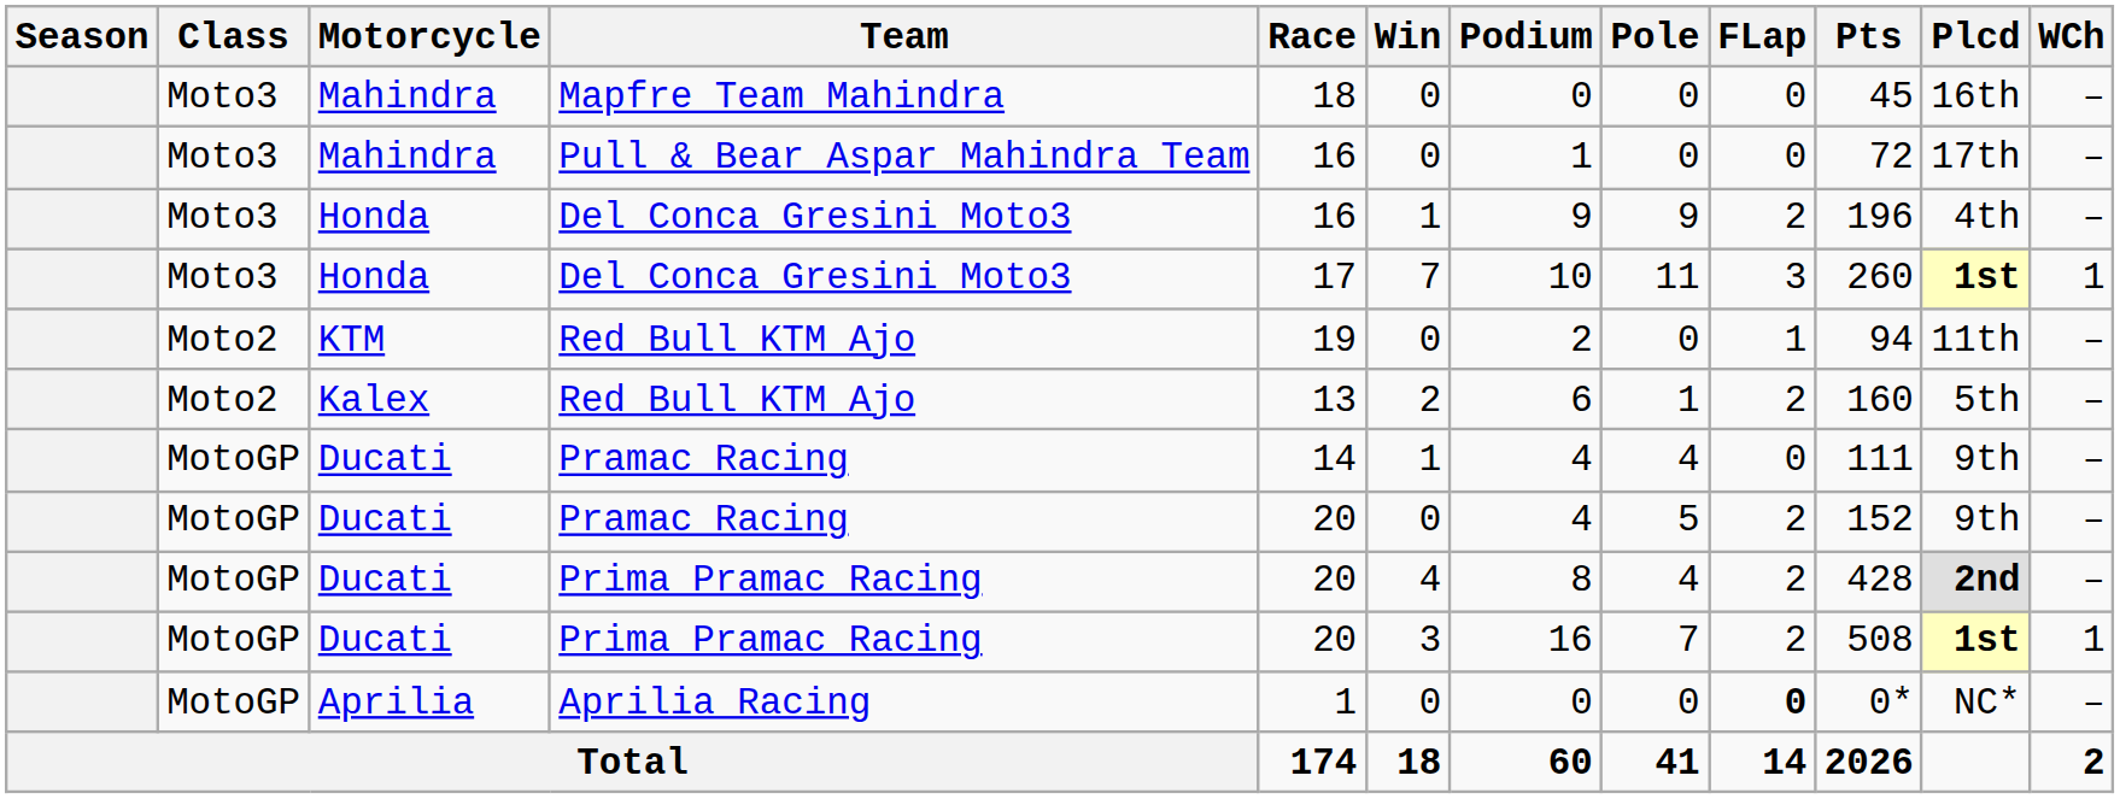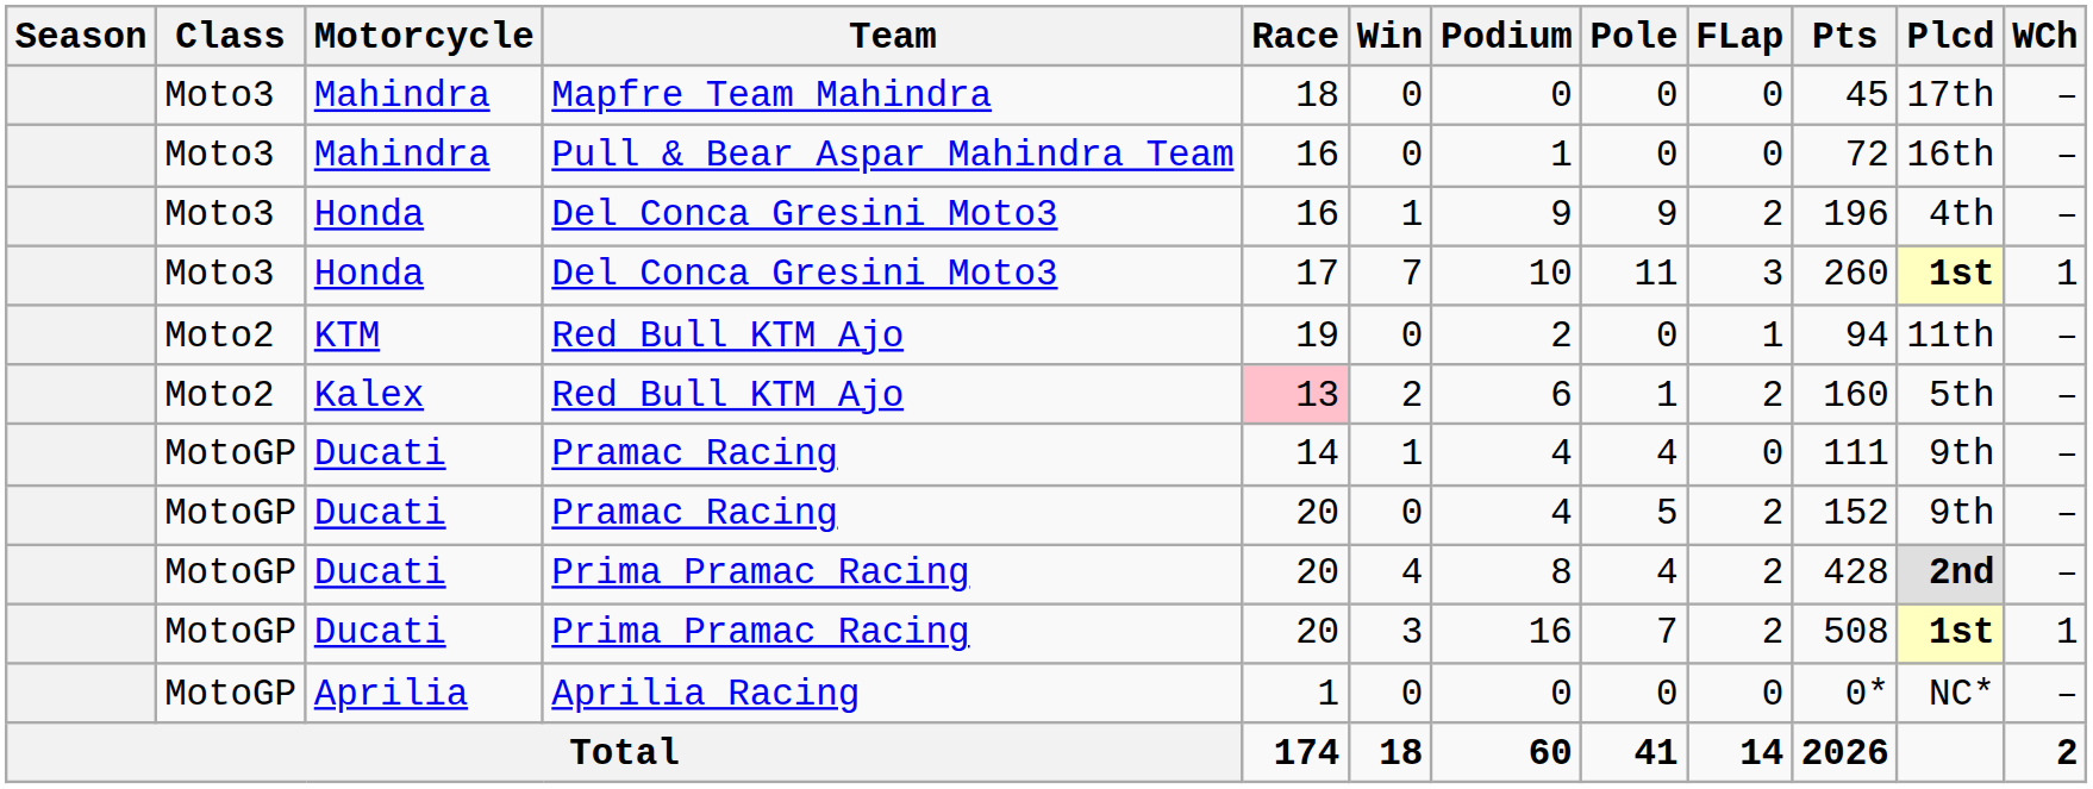Mapfre Team Mahindra | Plcd: 16th -> 17th
Pull & Bear Aspar Mahindra Team | Plcd: 17th -> 16th
Kalex / Red Bull KTM Ajo | Race: no background -> pink background
Aprilia Racing | FLap: bold -> normal
